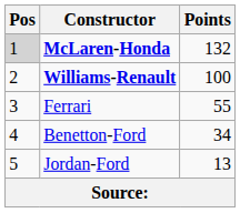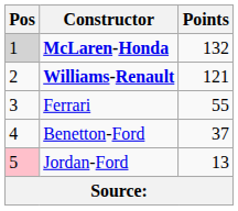Williams-Renault | Points: 100 -> 121
Benetton-Ford | Points: 34 -> 37
Jordan-Ford | Pos: no background -> pink background
